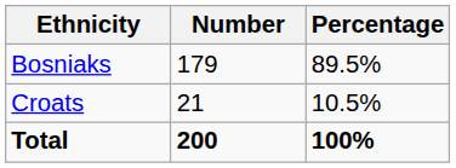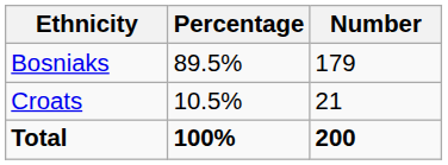columns swapped: Number <-> Percentage
